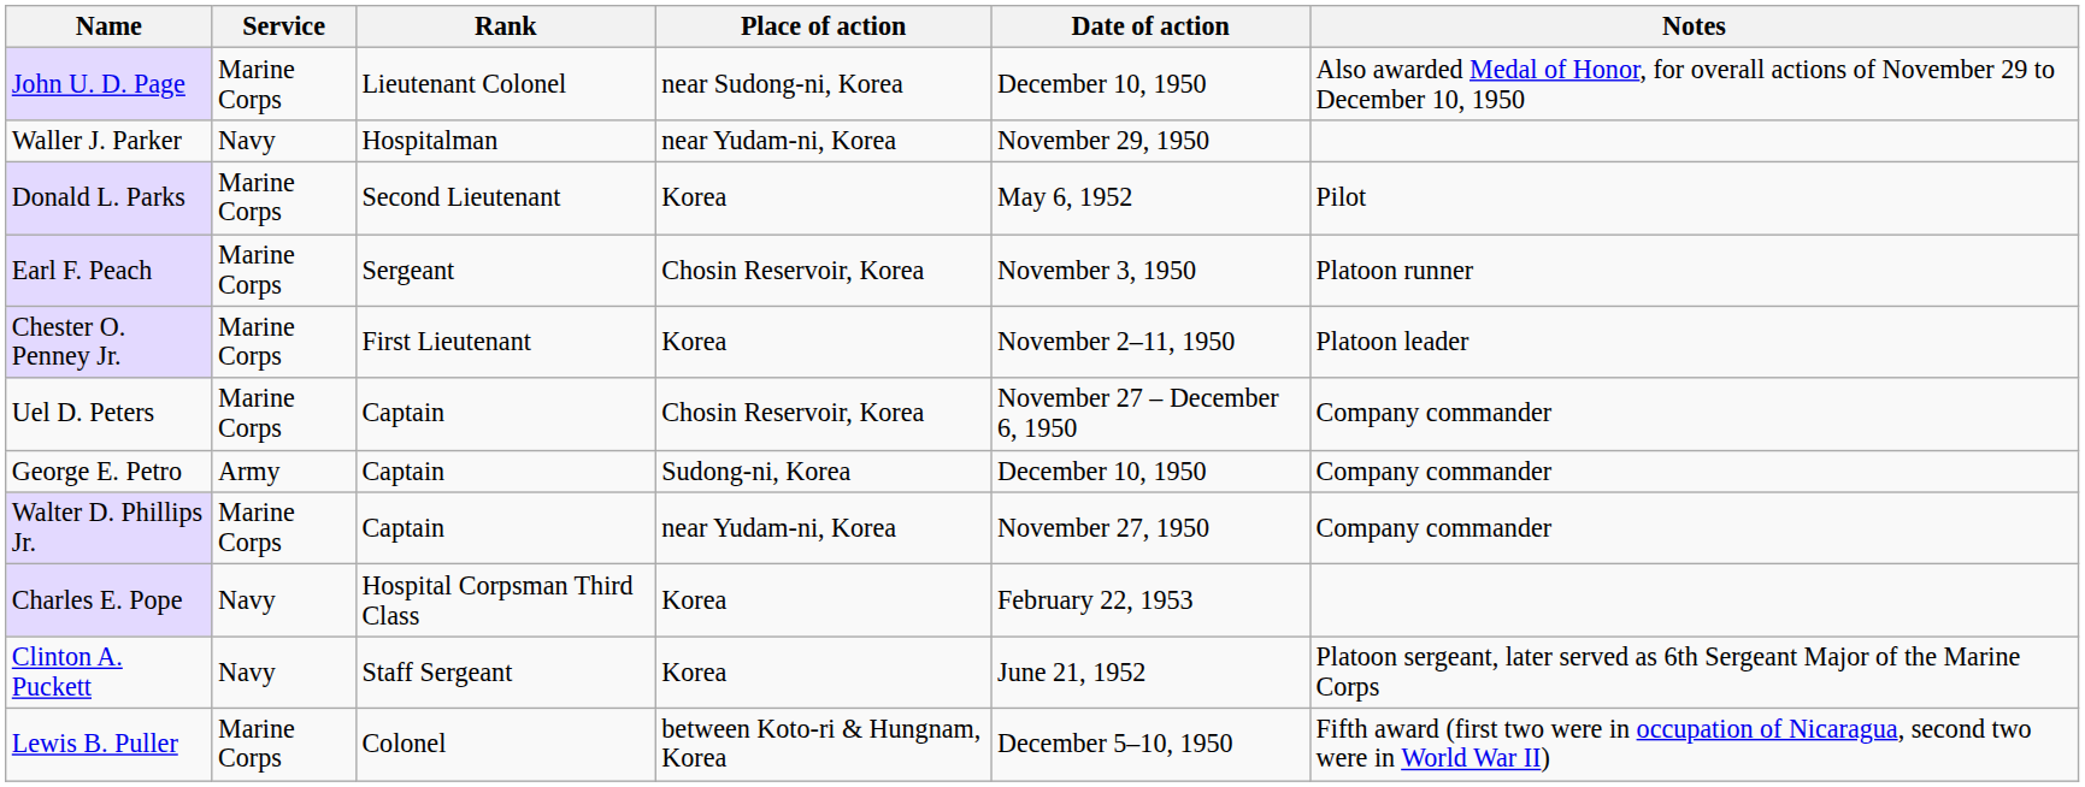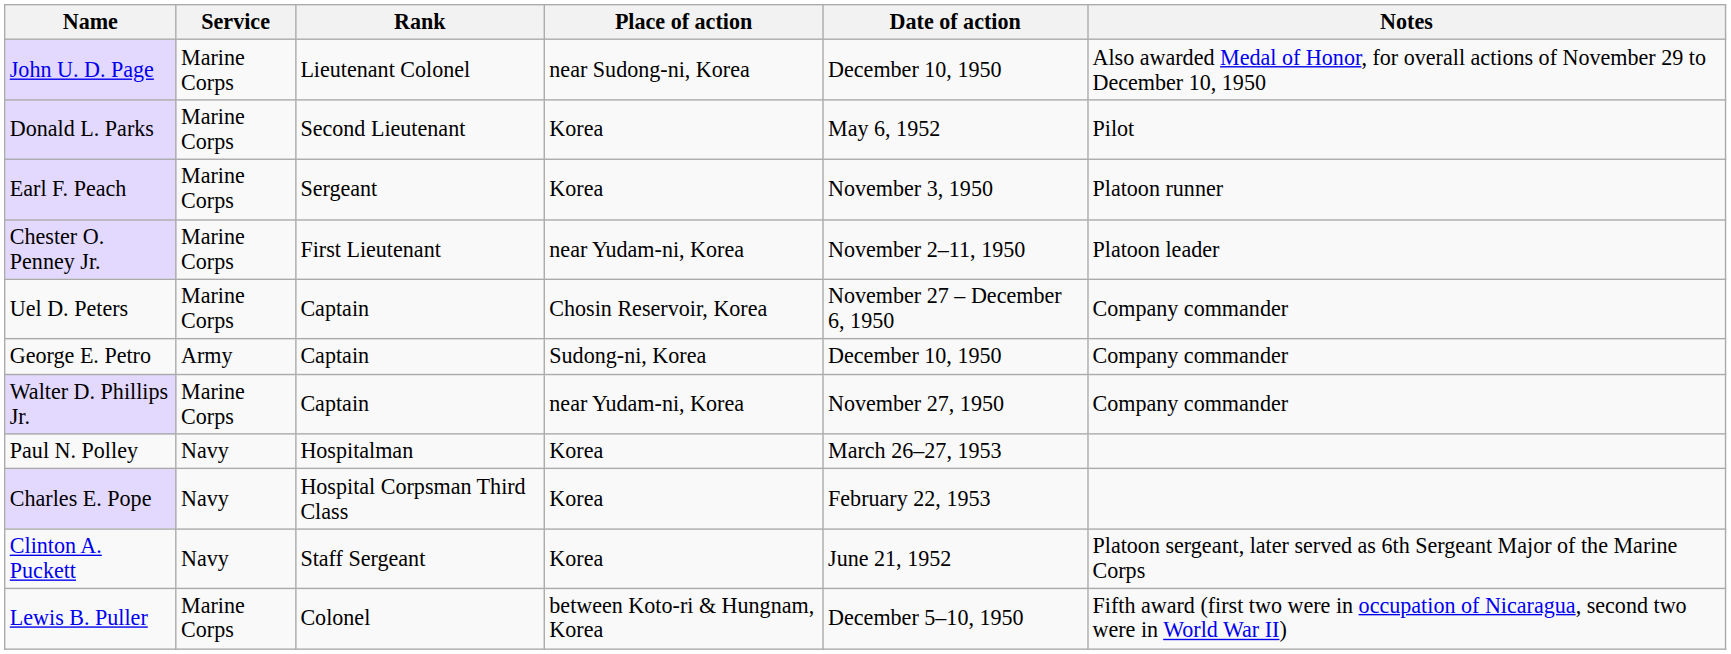- row: Waller J. Parker | Navy | Hospitalman | near Yudam-ni, Korea | November 29, 1950
Earl F. Peach | Place of action: Chosin Reservoir, Korea -> Korea
Chester O. Penney Jr. | Place of action: Korea -> near Yudam-ni, Korea
+ row: Paul N. Polley | Navy | Hospitalman | Korea | March 26–27, 1953
